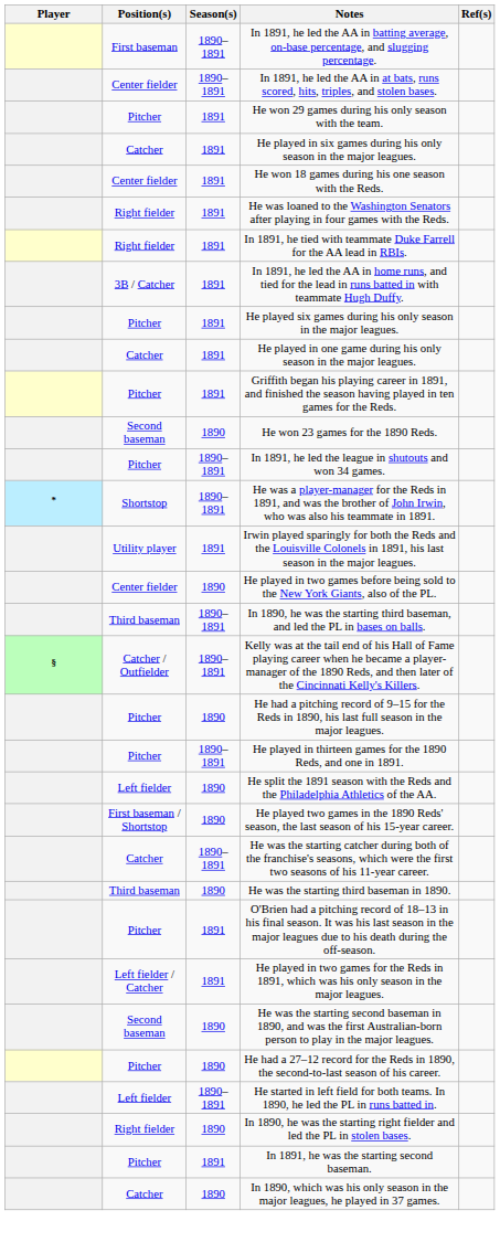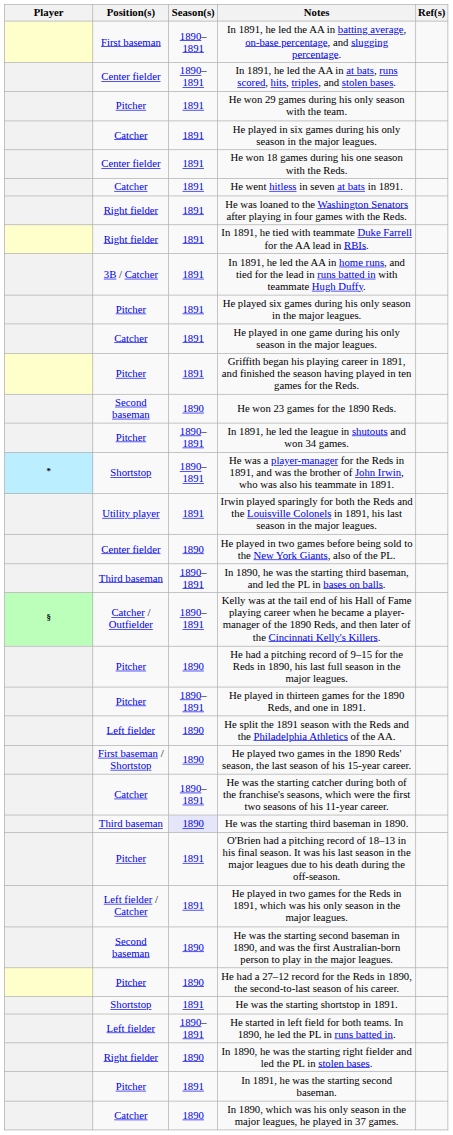+ row: Catcher | 1891 | He went hitless in seven at bats in 1891.
He was the starting third baseman in 1890. | Season(s): no background -> lavender background
+ row: Shortstop | 1891 | He was the starting shortstop in 1891.
